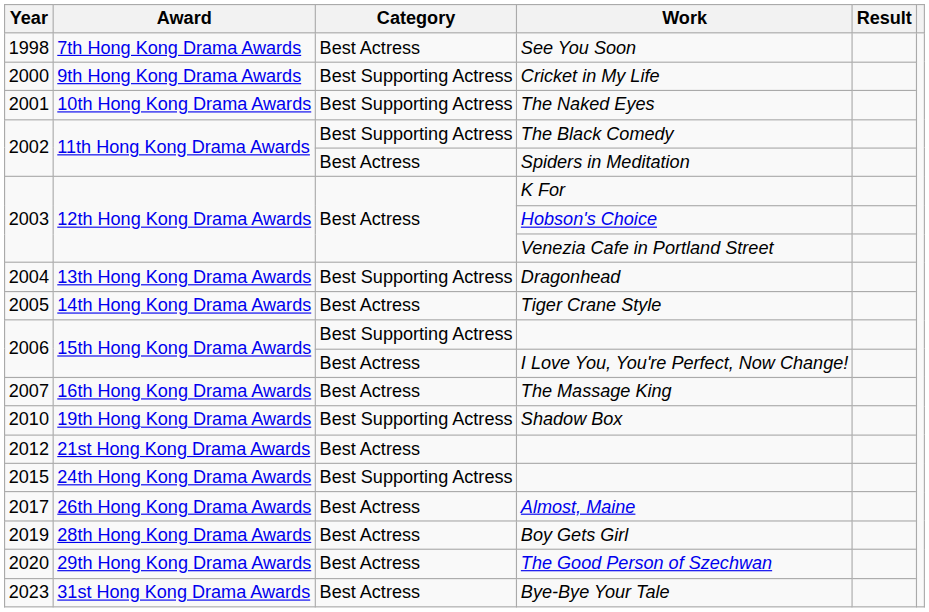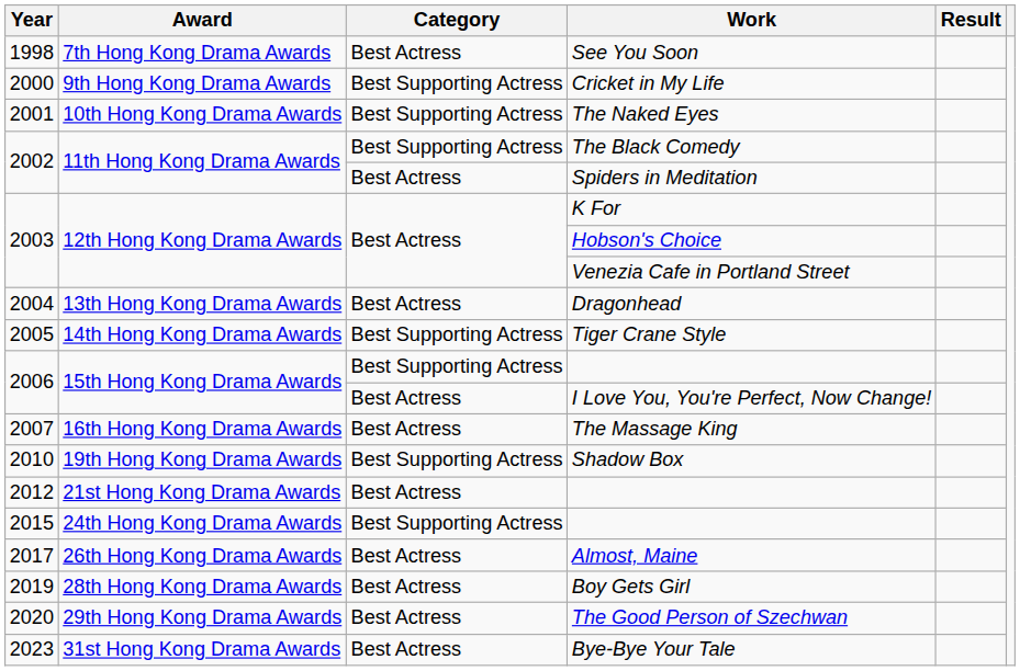Dragonhead | Category: Best Supporting Actress -> Best Actress
Tiger Crane Style | Category: Best Actress -> Best Supporting Actress
